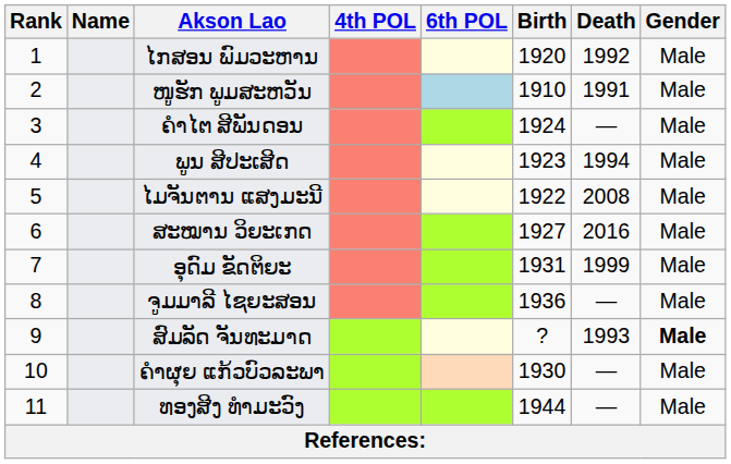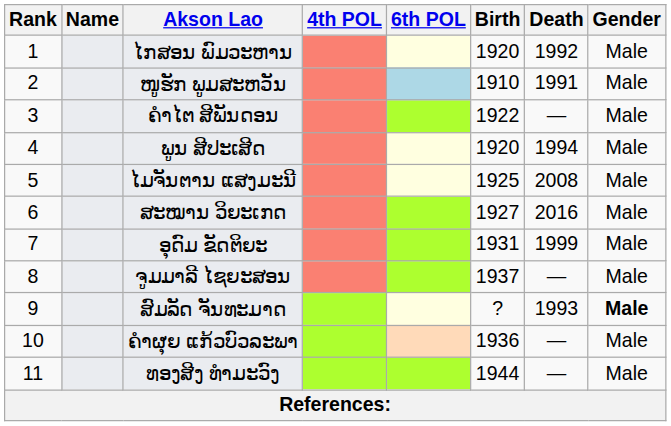ຄໍາໄຕ ສີພັນດອນ | Birth: 1924 -> 1922
ພູນ ສີປະເສີດ | Birth: 1923 -> 1920
ໄມຈັນຕານ ແສງມະນີ | Birth: 1922 -> 1925
ຈູມມາລີ ໄຊຍະສອນ | Birth: 1936 -> 1937
ຄໍາຜຸຍ ແກ້ວບົວລະພາ | Birth: 1930 -> 1936
